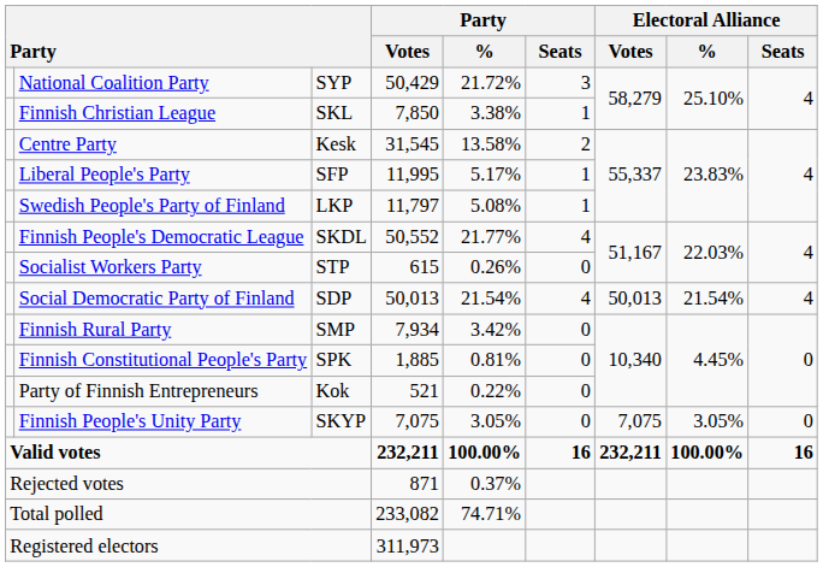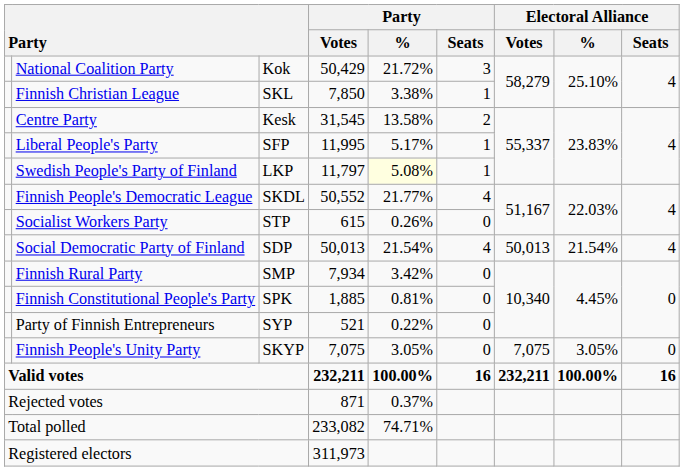National Coalition Party | column 3: SYP -> Kok
Swedish People's Party of Finland | Party / %: no background -> lightyellow background
Party of Finnish Entrepreneurs | column 3: Kok -> SYP
